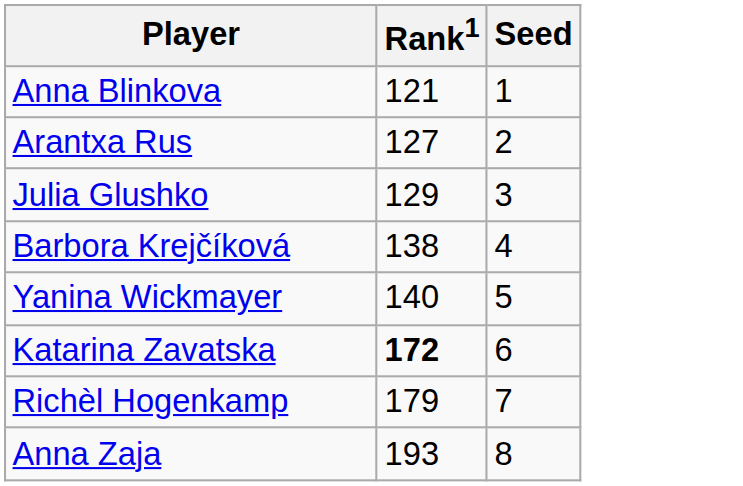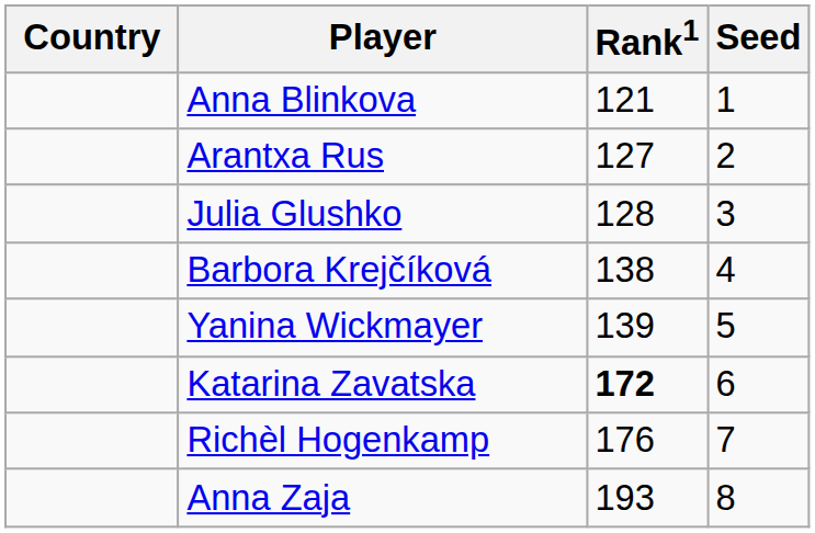+ column: Country
Julia Glushko | Rank1: 129 -> 128
Yanina Wickmayer | Rank1: 140 -> 139
Richèl Hogenkamp | Rank1: 179 -> 176
